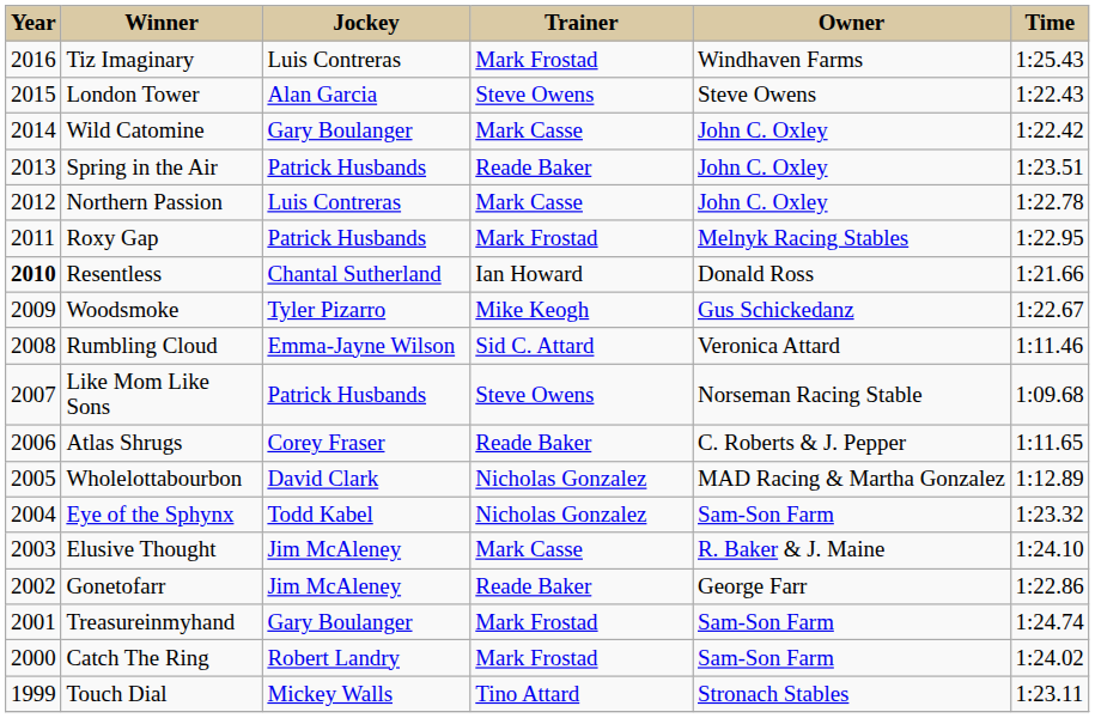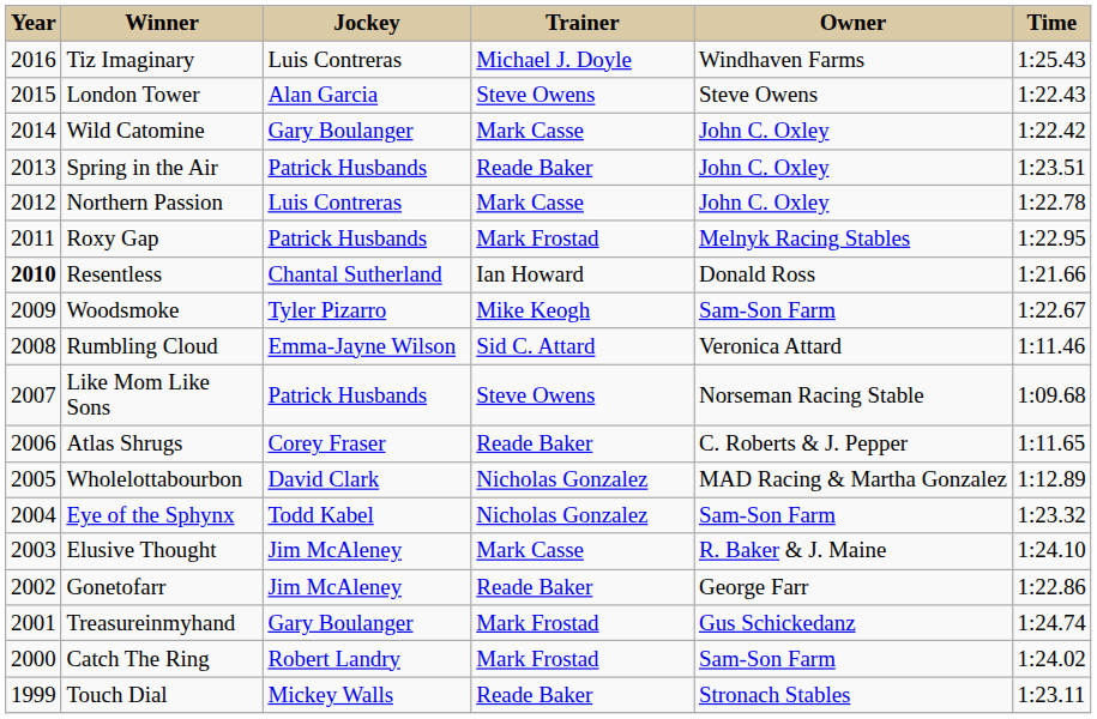Tiz Imaginary | Trainer: Mark Frostad -> Michael J. Doyle
Woodsmoke | Owner: Gus Schickedanz -> Sam-Son Farm
Treasureinmyhand | Owner: Sam-Son Farm -> Gus Schickedanz
Touch Dial | Trainer: Tino Attard -> Reade Baker
